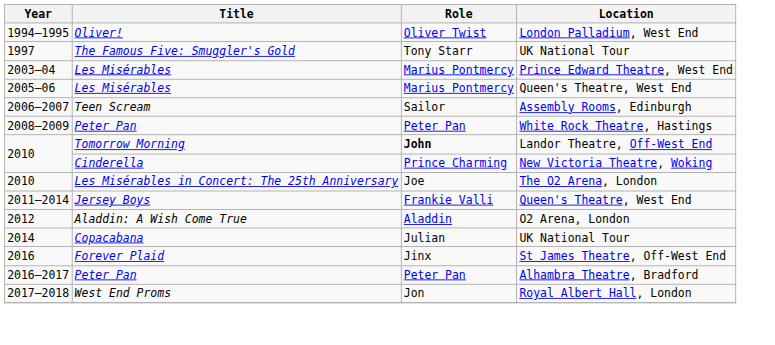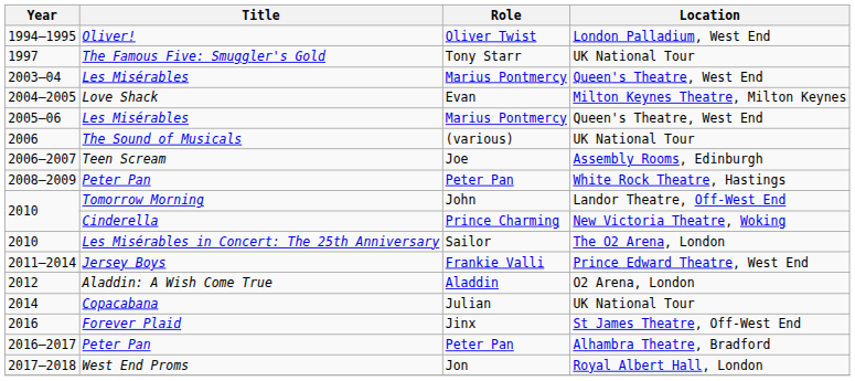2003–04 | Location: Prince Edward Theatre, West End -> Queen's Theatre, West End
+ row: 2004–2005 | Love Shack | Evan | Milton Keynes Theatre, Milton Keynes
+ row: 2006 | The Sound of Musicals | (various) | UK National Tour
2006–2007 | Role: Sailor -> Joe
2010 / Tomorrow Morning | Role: bold -> normal
2010 / Les Misérables in Concert: The 25th Anniversary | Role: Joe -> Sailor
2011–2014 | Location: Queen's Theatre, West End -> Prince Edward Theatre, West End
